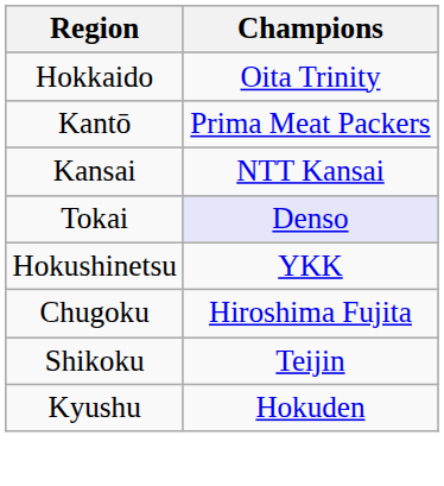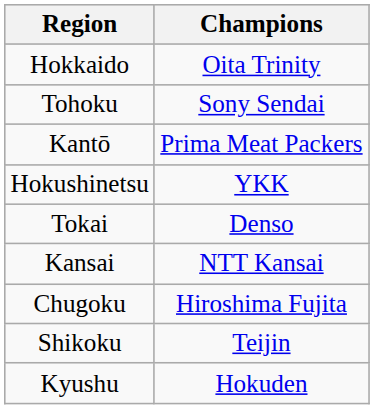+ row: Tohoku | Sony Sendai
rows swapped: Hokushinetsu <-> Kansai
Tokai | Champions: lavender background -> no background
